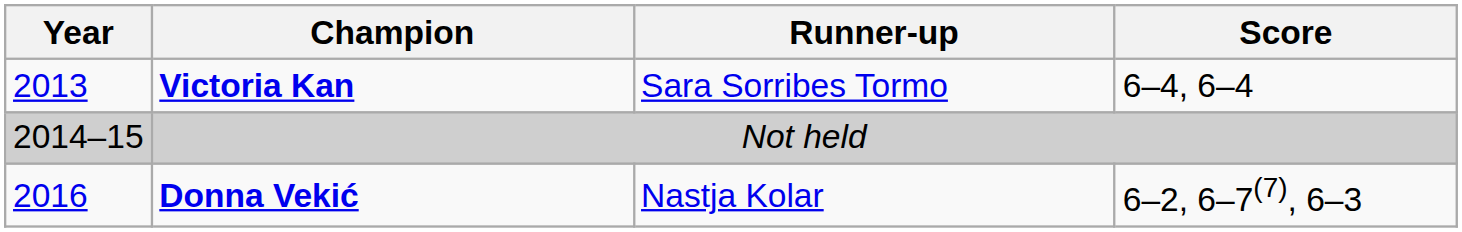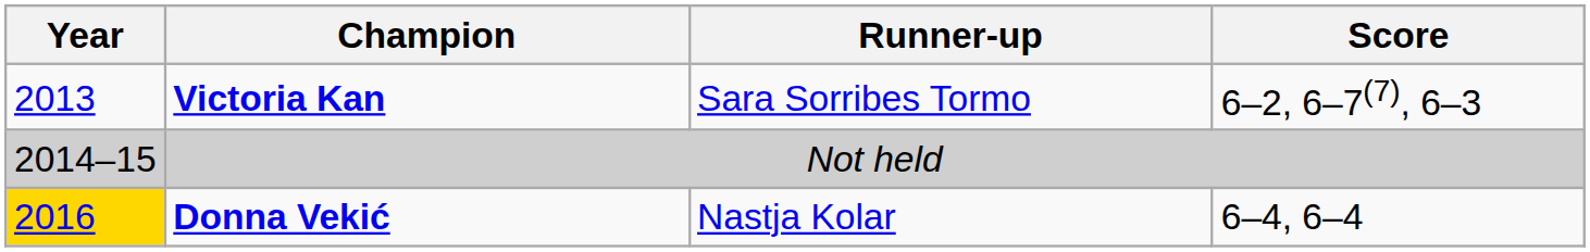Victoria Kan | Score: 6–4, 6–4 -> 6–2, 6–7(7), 6–3
Donna Vekić | Year: no background -> gold background
Donna Vekić | Score: 6–2, 6–7(7), 6–3 -> 6–4, 6–4
